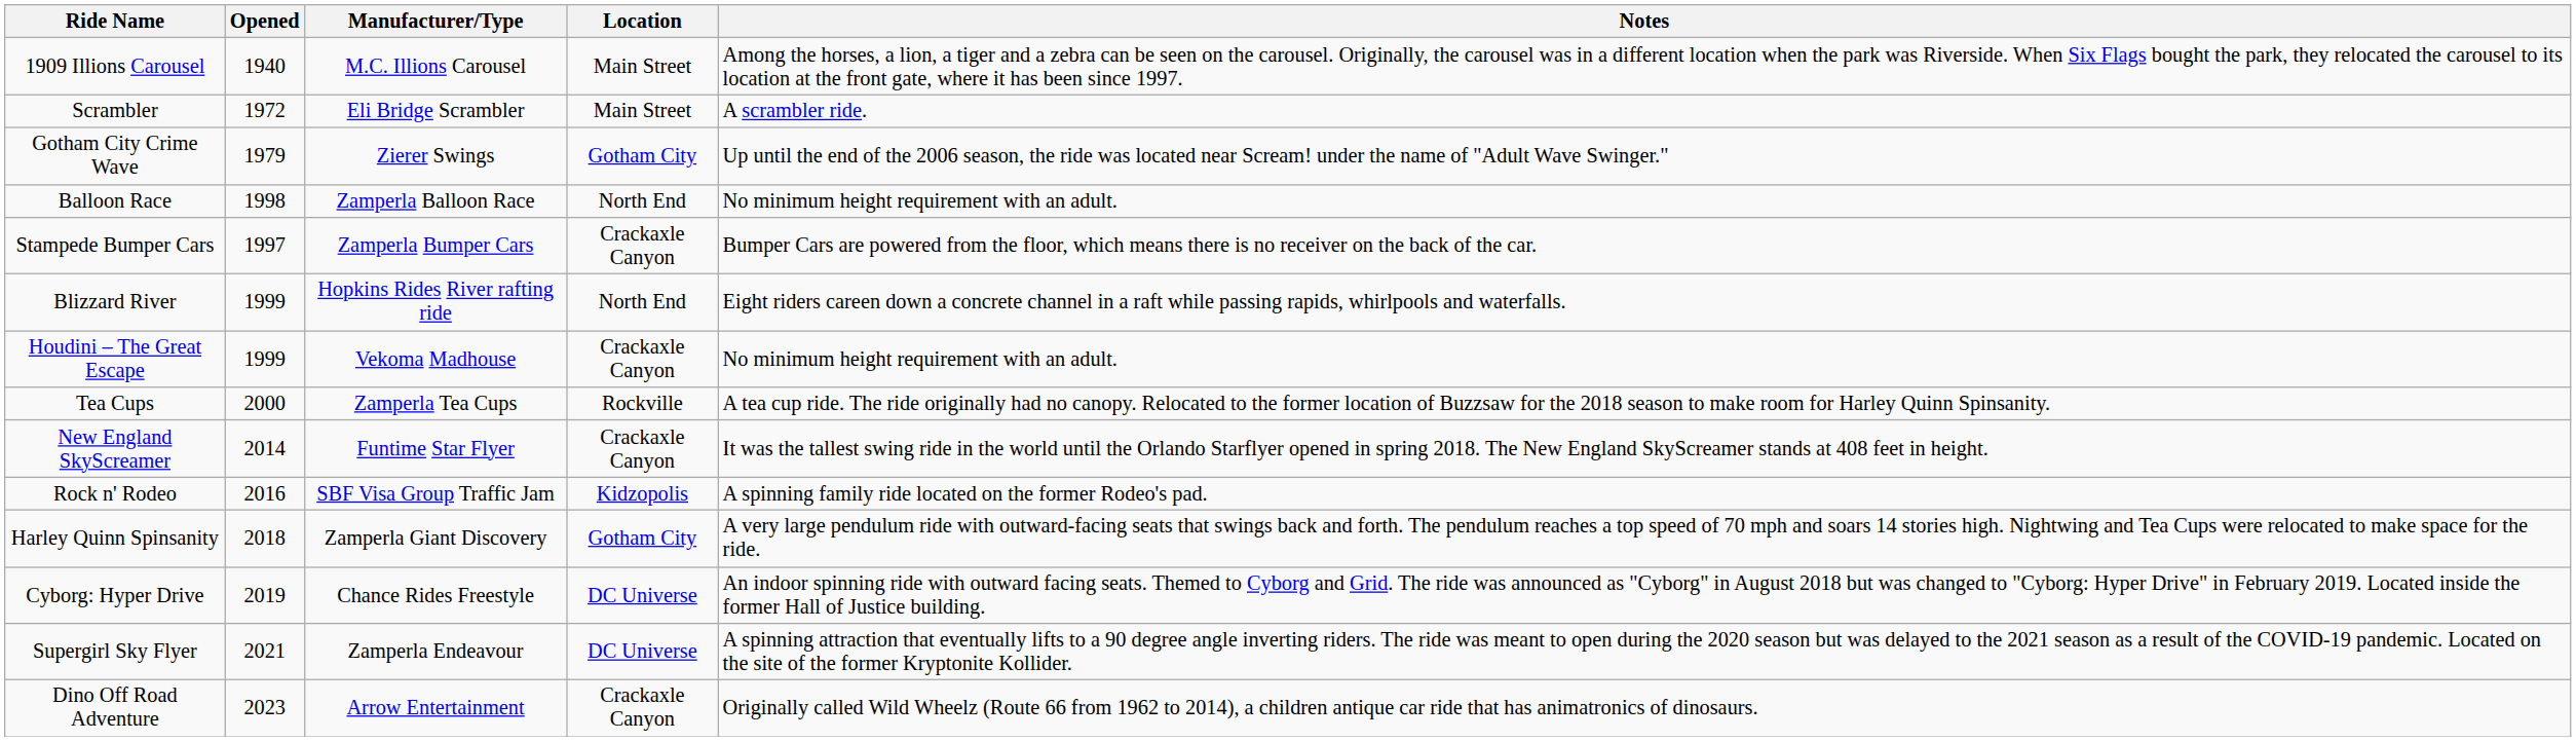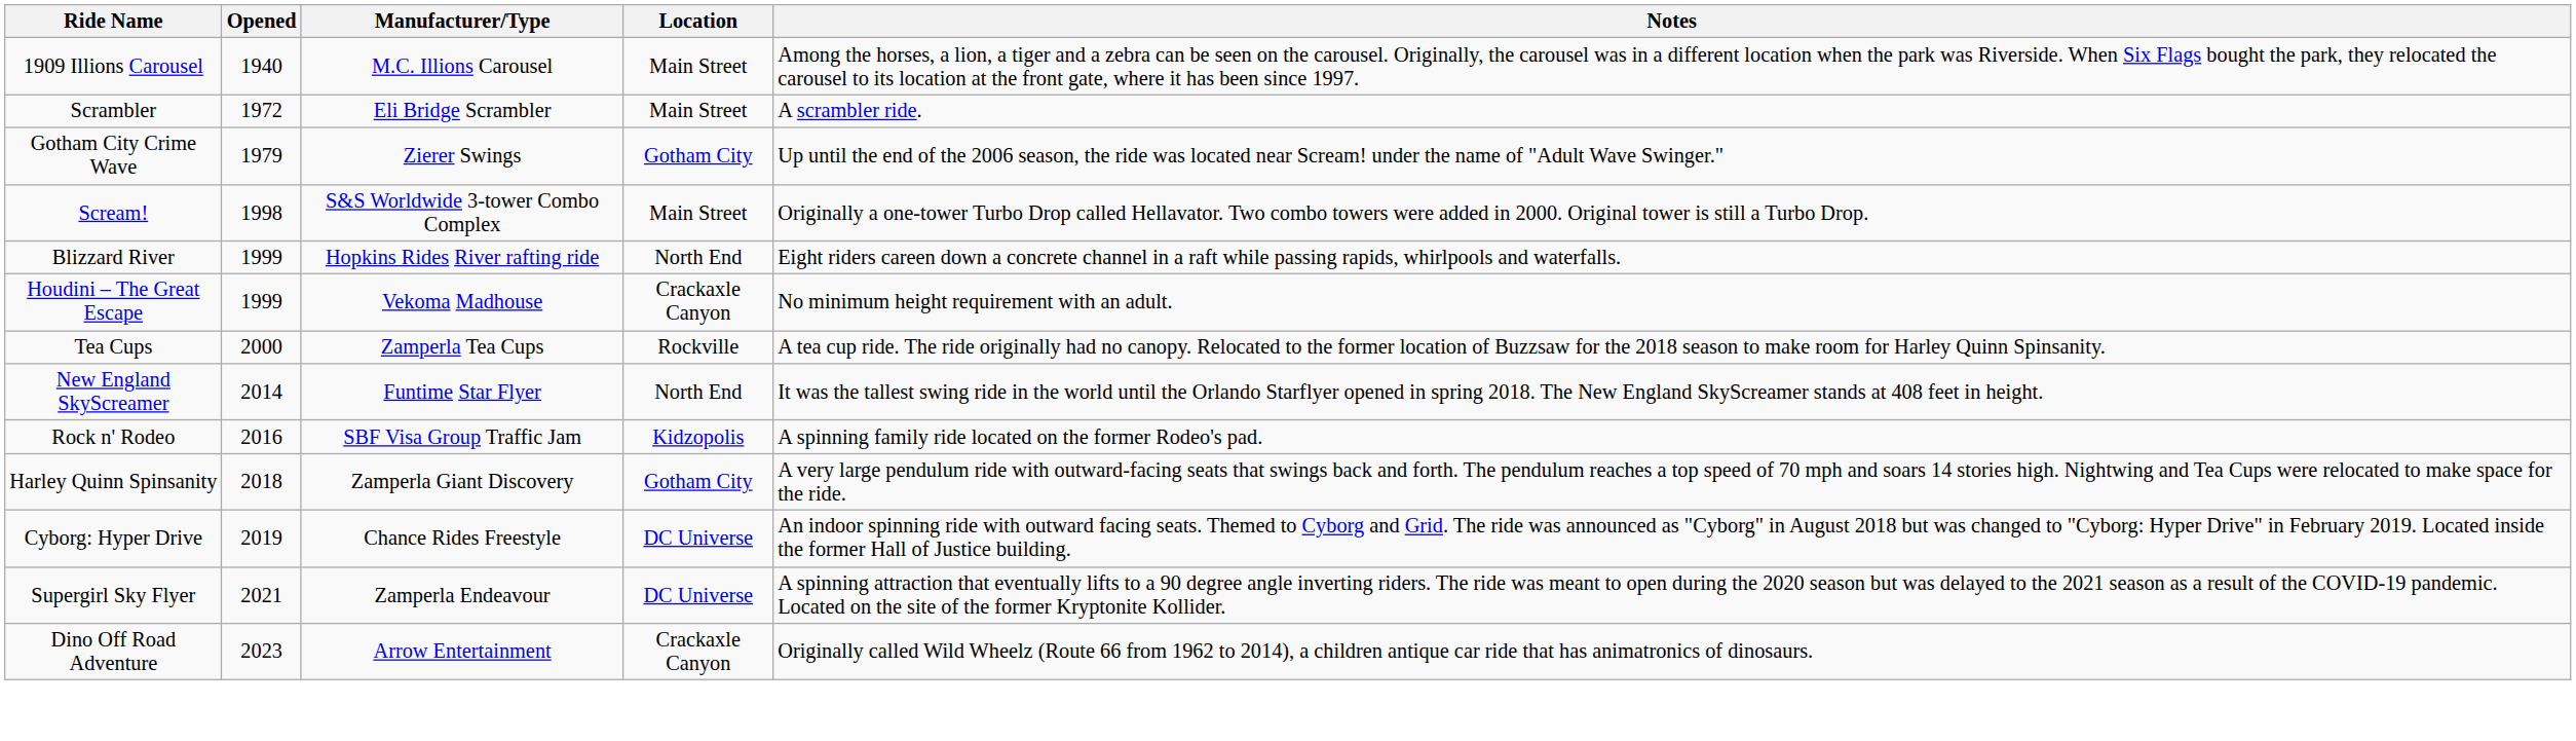- row: Balloon Race | 1998 | Zamperla Balloon Race | North End | No minimum height requirement with an adult.
- row: Stampede Bumper Cars | 1997 | Zamperla Bumper Cars | Crackaxle Canyon | Bumper Cars are powered from the floor, which means there is no receiver on the back of the car.
+ row: Scream! | 1998 | S&S Worldwide 3-tower Combo Complex | Main Street | Originally a one-tower Turbo Drop called Hellavator. Two combo towers were added in 2000. Original tower is still a Turbo Drop.
New England SkyScreamer | Location: Crackaxle Canyon -> North End
